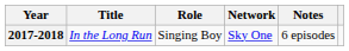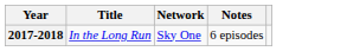- column: Role | Singing Boy
